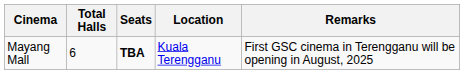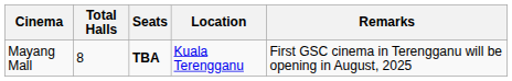Mayang Mall | Total Halls: 6 -> 8
